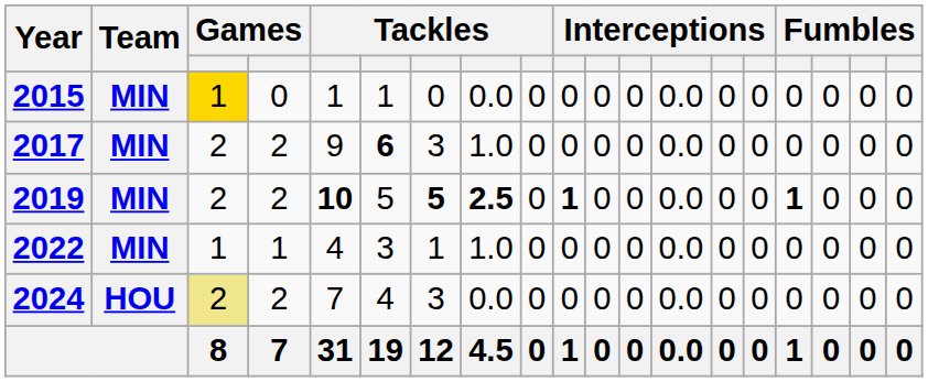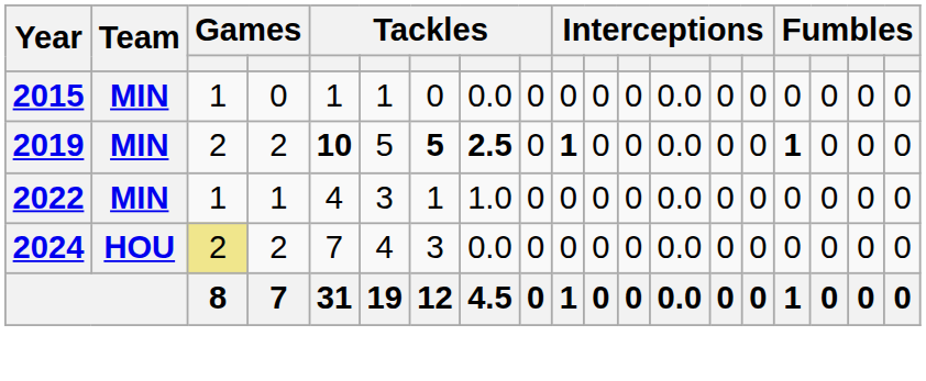2015 | column 3: gold background -> no background
- row: 2017 | MIN | 2 | 2 | 9 | 6 | 3 | 1.0 | 0 | 0 | 0 | 0 | 0.0 | 0 | 0 | 0 | 0 | 0 | 0
